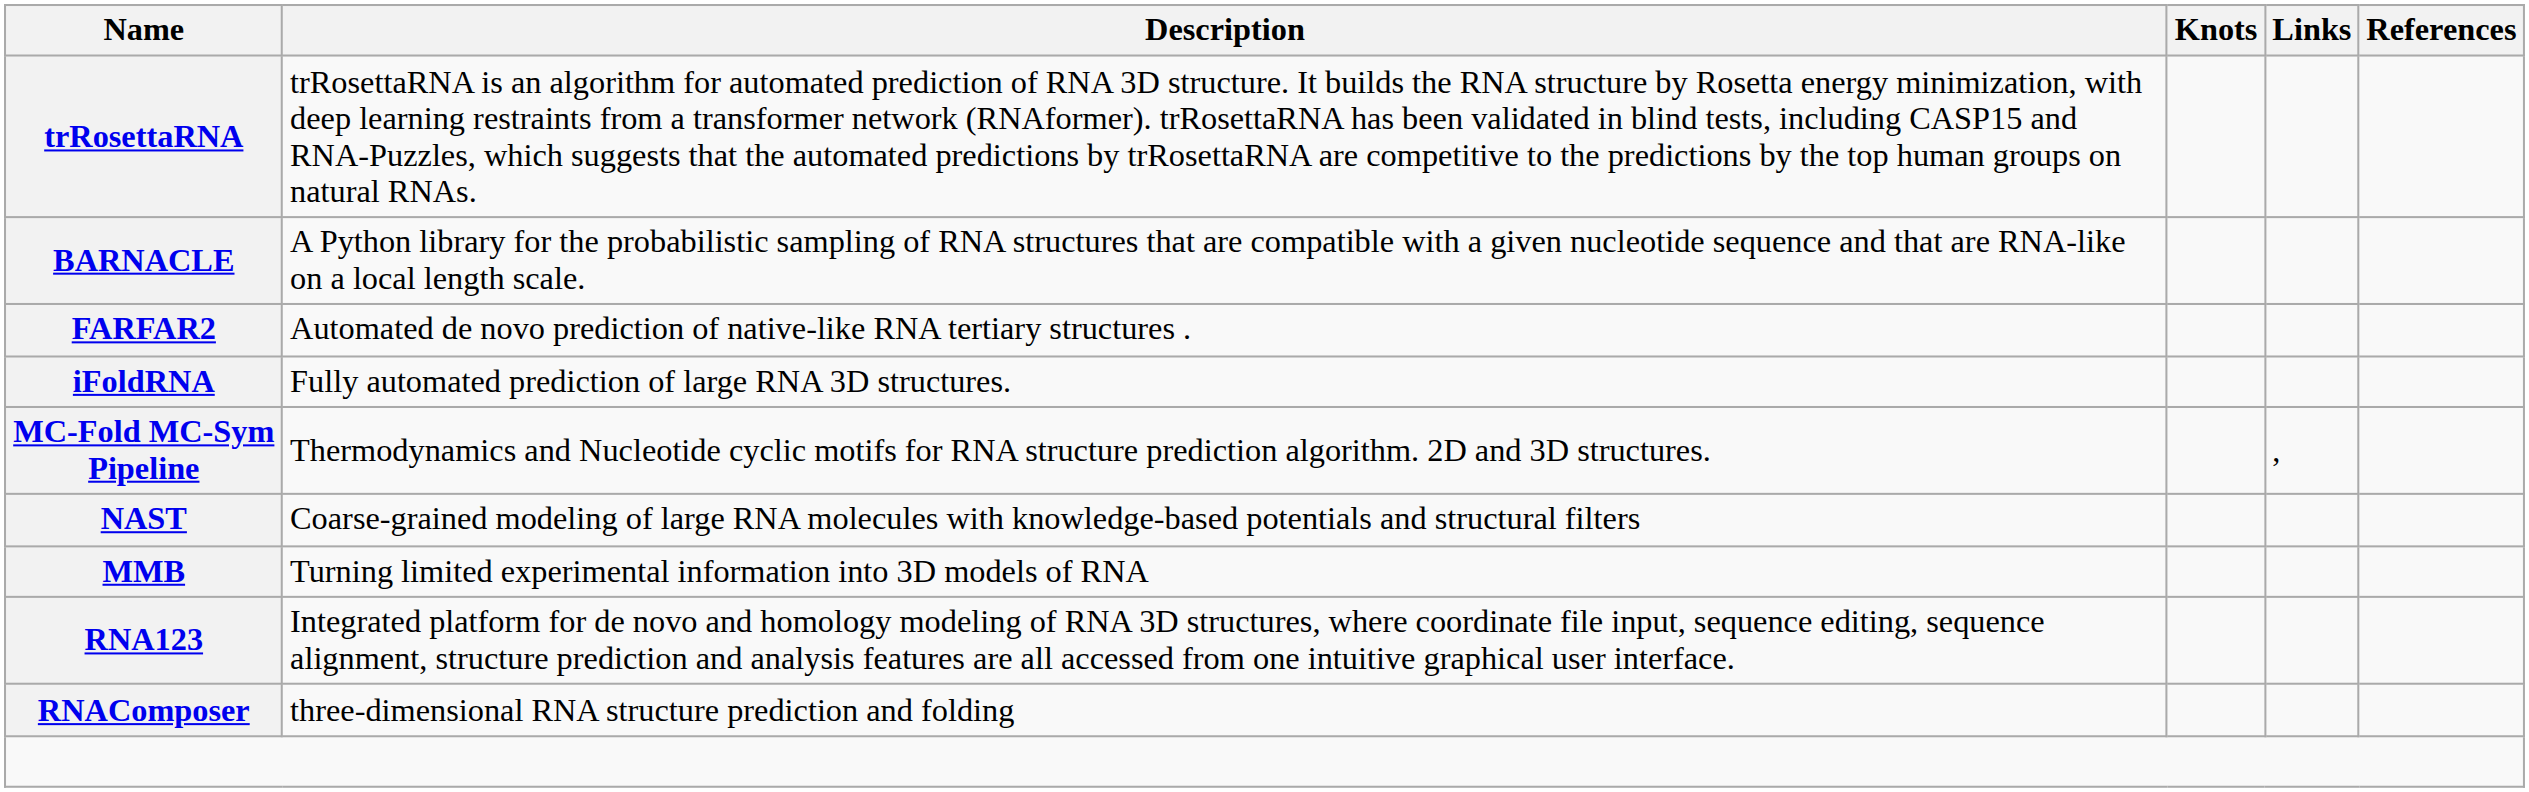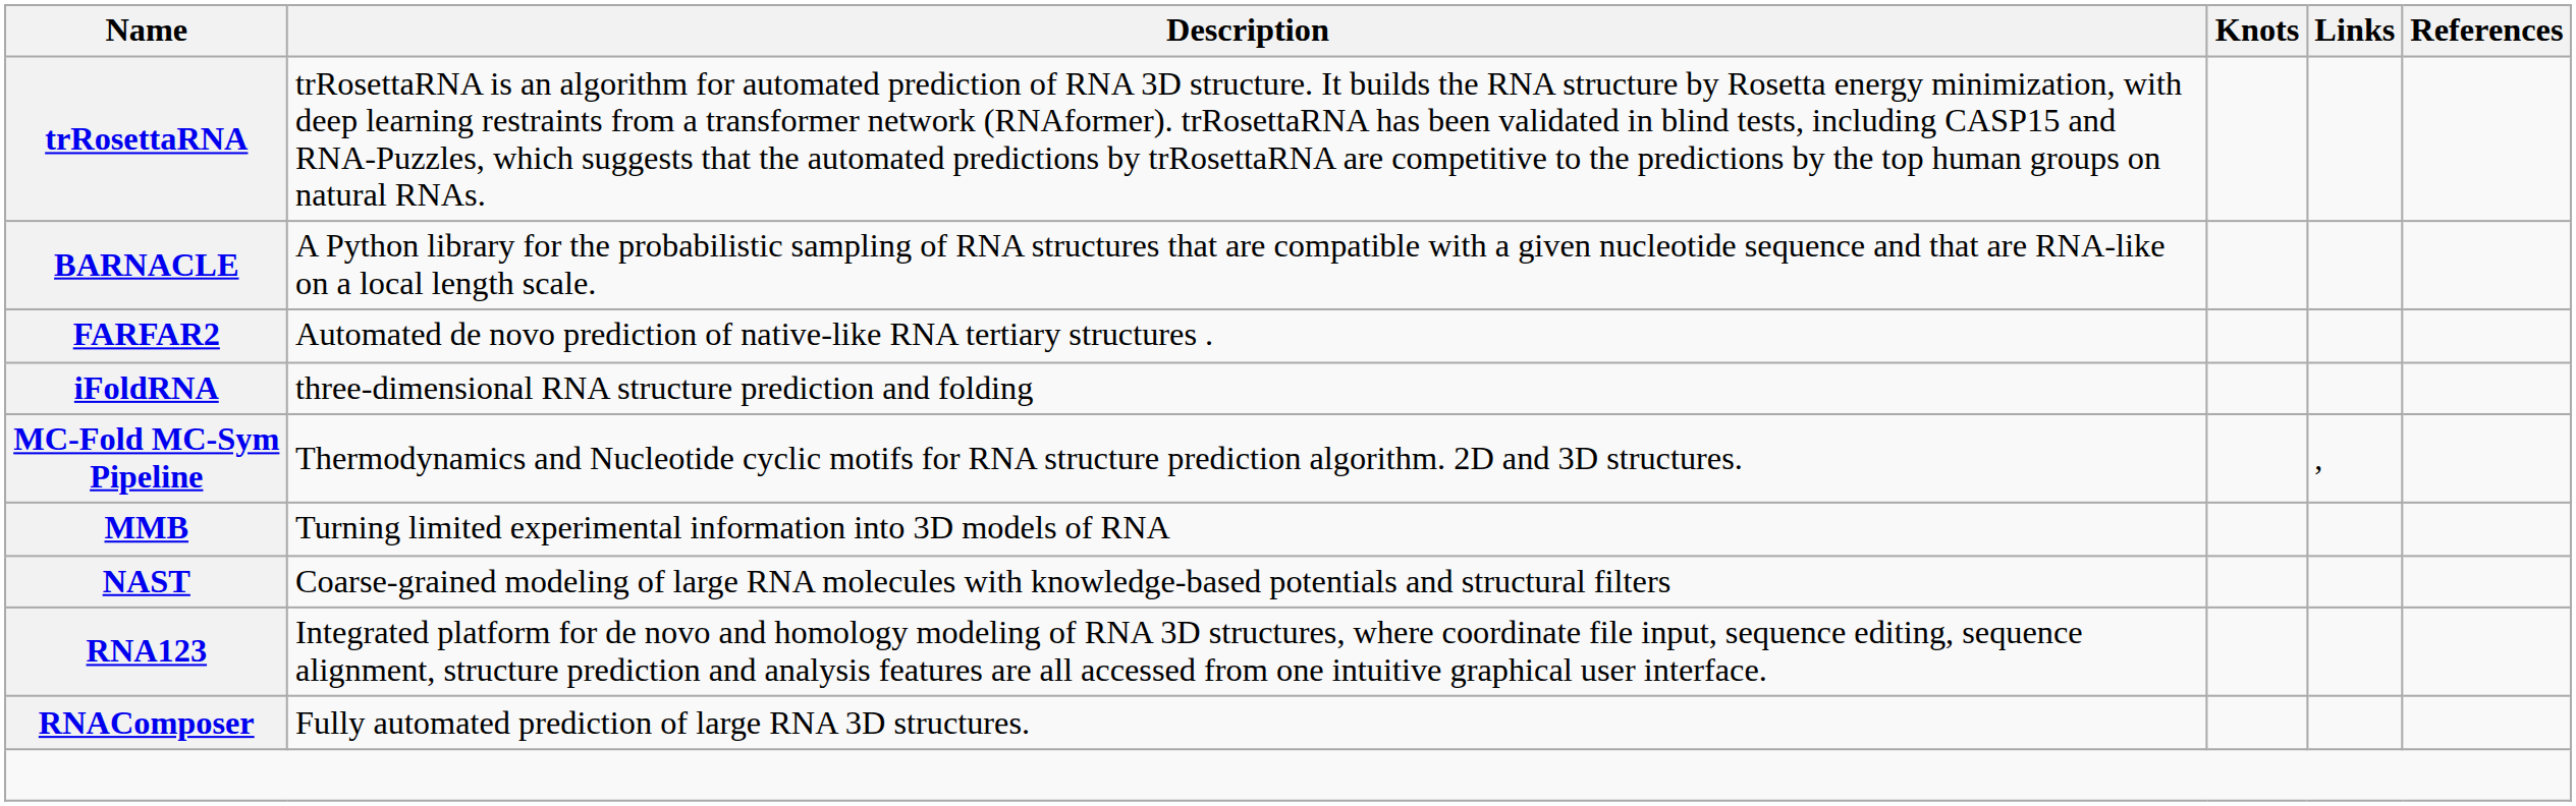iFoldRNA | Description: Fully automated prediction of large RNA 3D structures. -> three-dimensional RNA structure prediction and folding
rows swapped: NAST <-> MMB
RNAComposer | Description: three-dimensional RNA structure prediction and folding -> Fully automated prediction of large RNA 3D structures.
